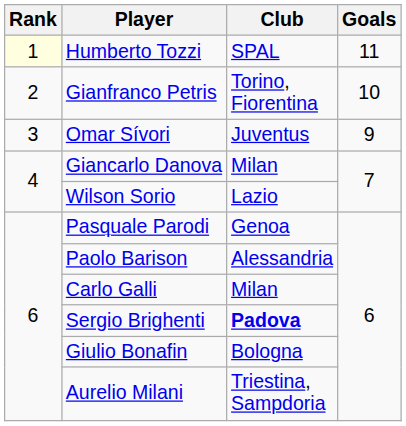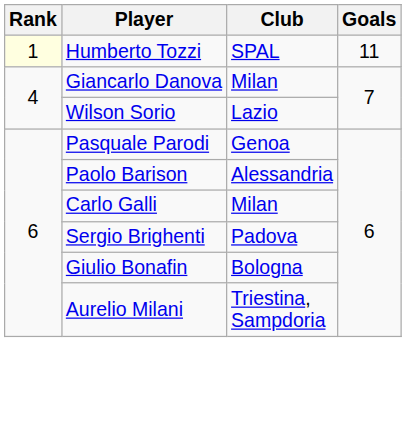- row: 2 | Gianfranco Petris | Torino, Fiorentina | 10
- row: 3 | Omar Sívori | Juventus | 9
Sergio Brighenti | Club: bold -> normal
